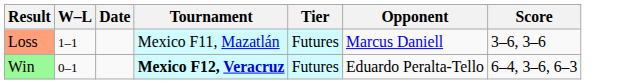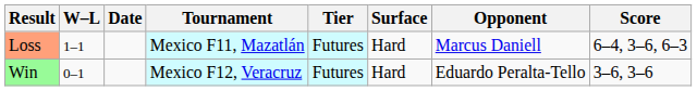+ column: Surface | Hard | Hard
Loss | Score: 3–6, 3–6 -> 6–4, 3–6, 6–3
Win | Tournament: bold -> normal
Win | Score: 6–4, 3–6, 6–3 -> 3–6, 3–6
